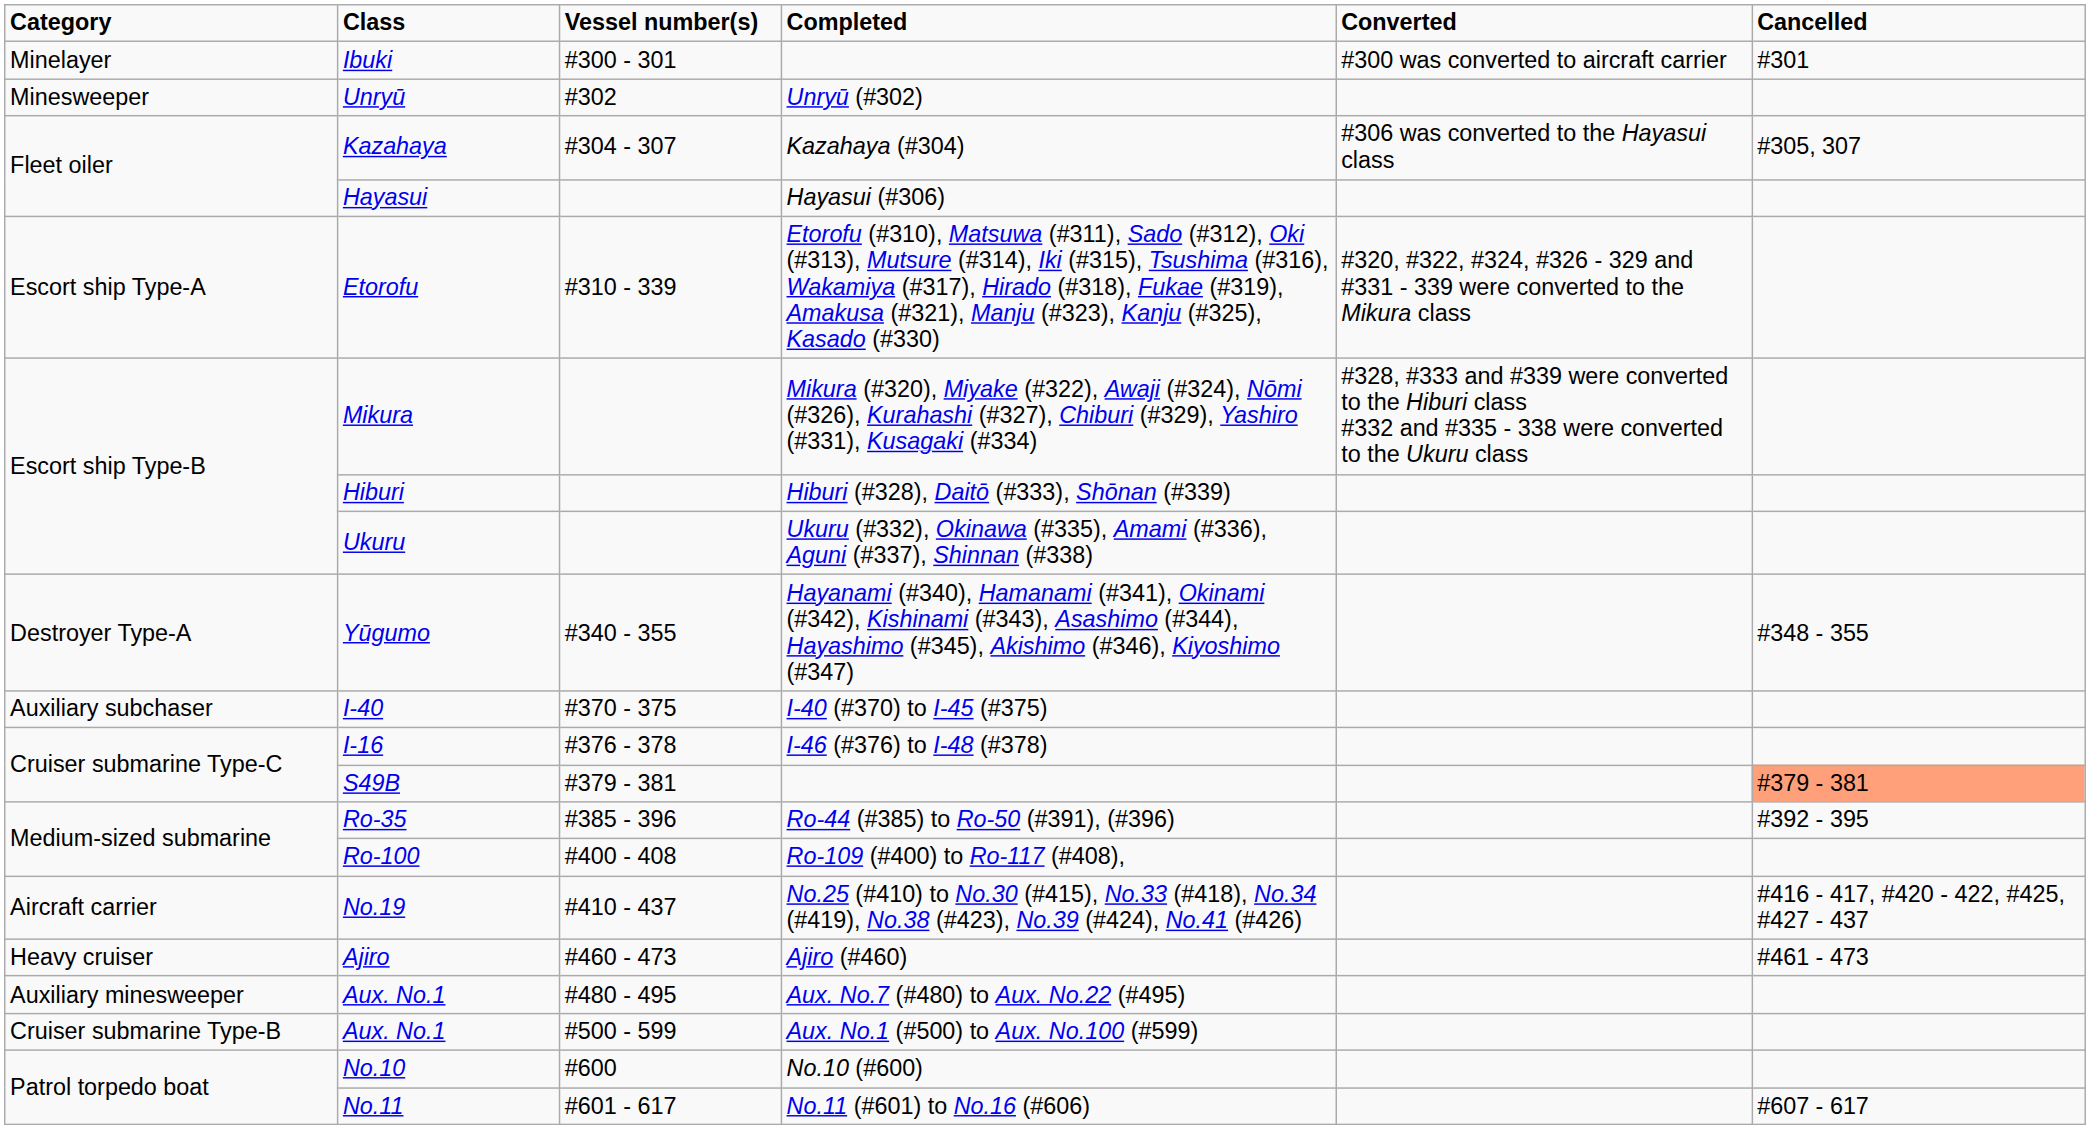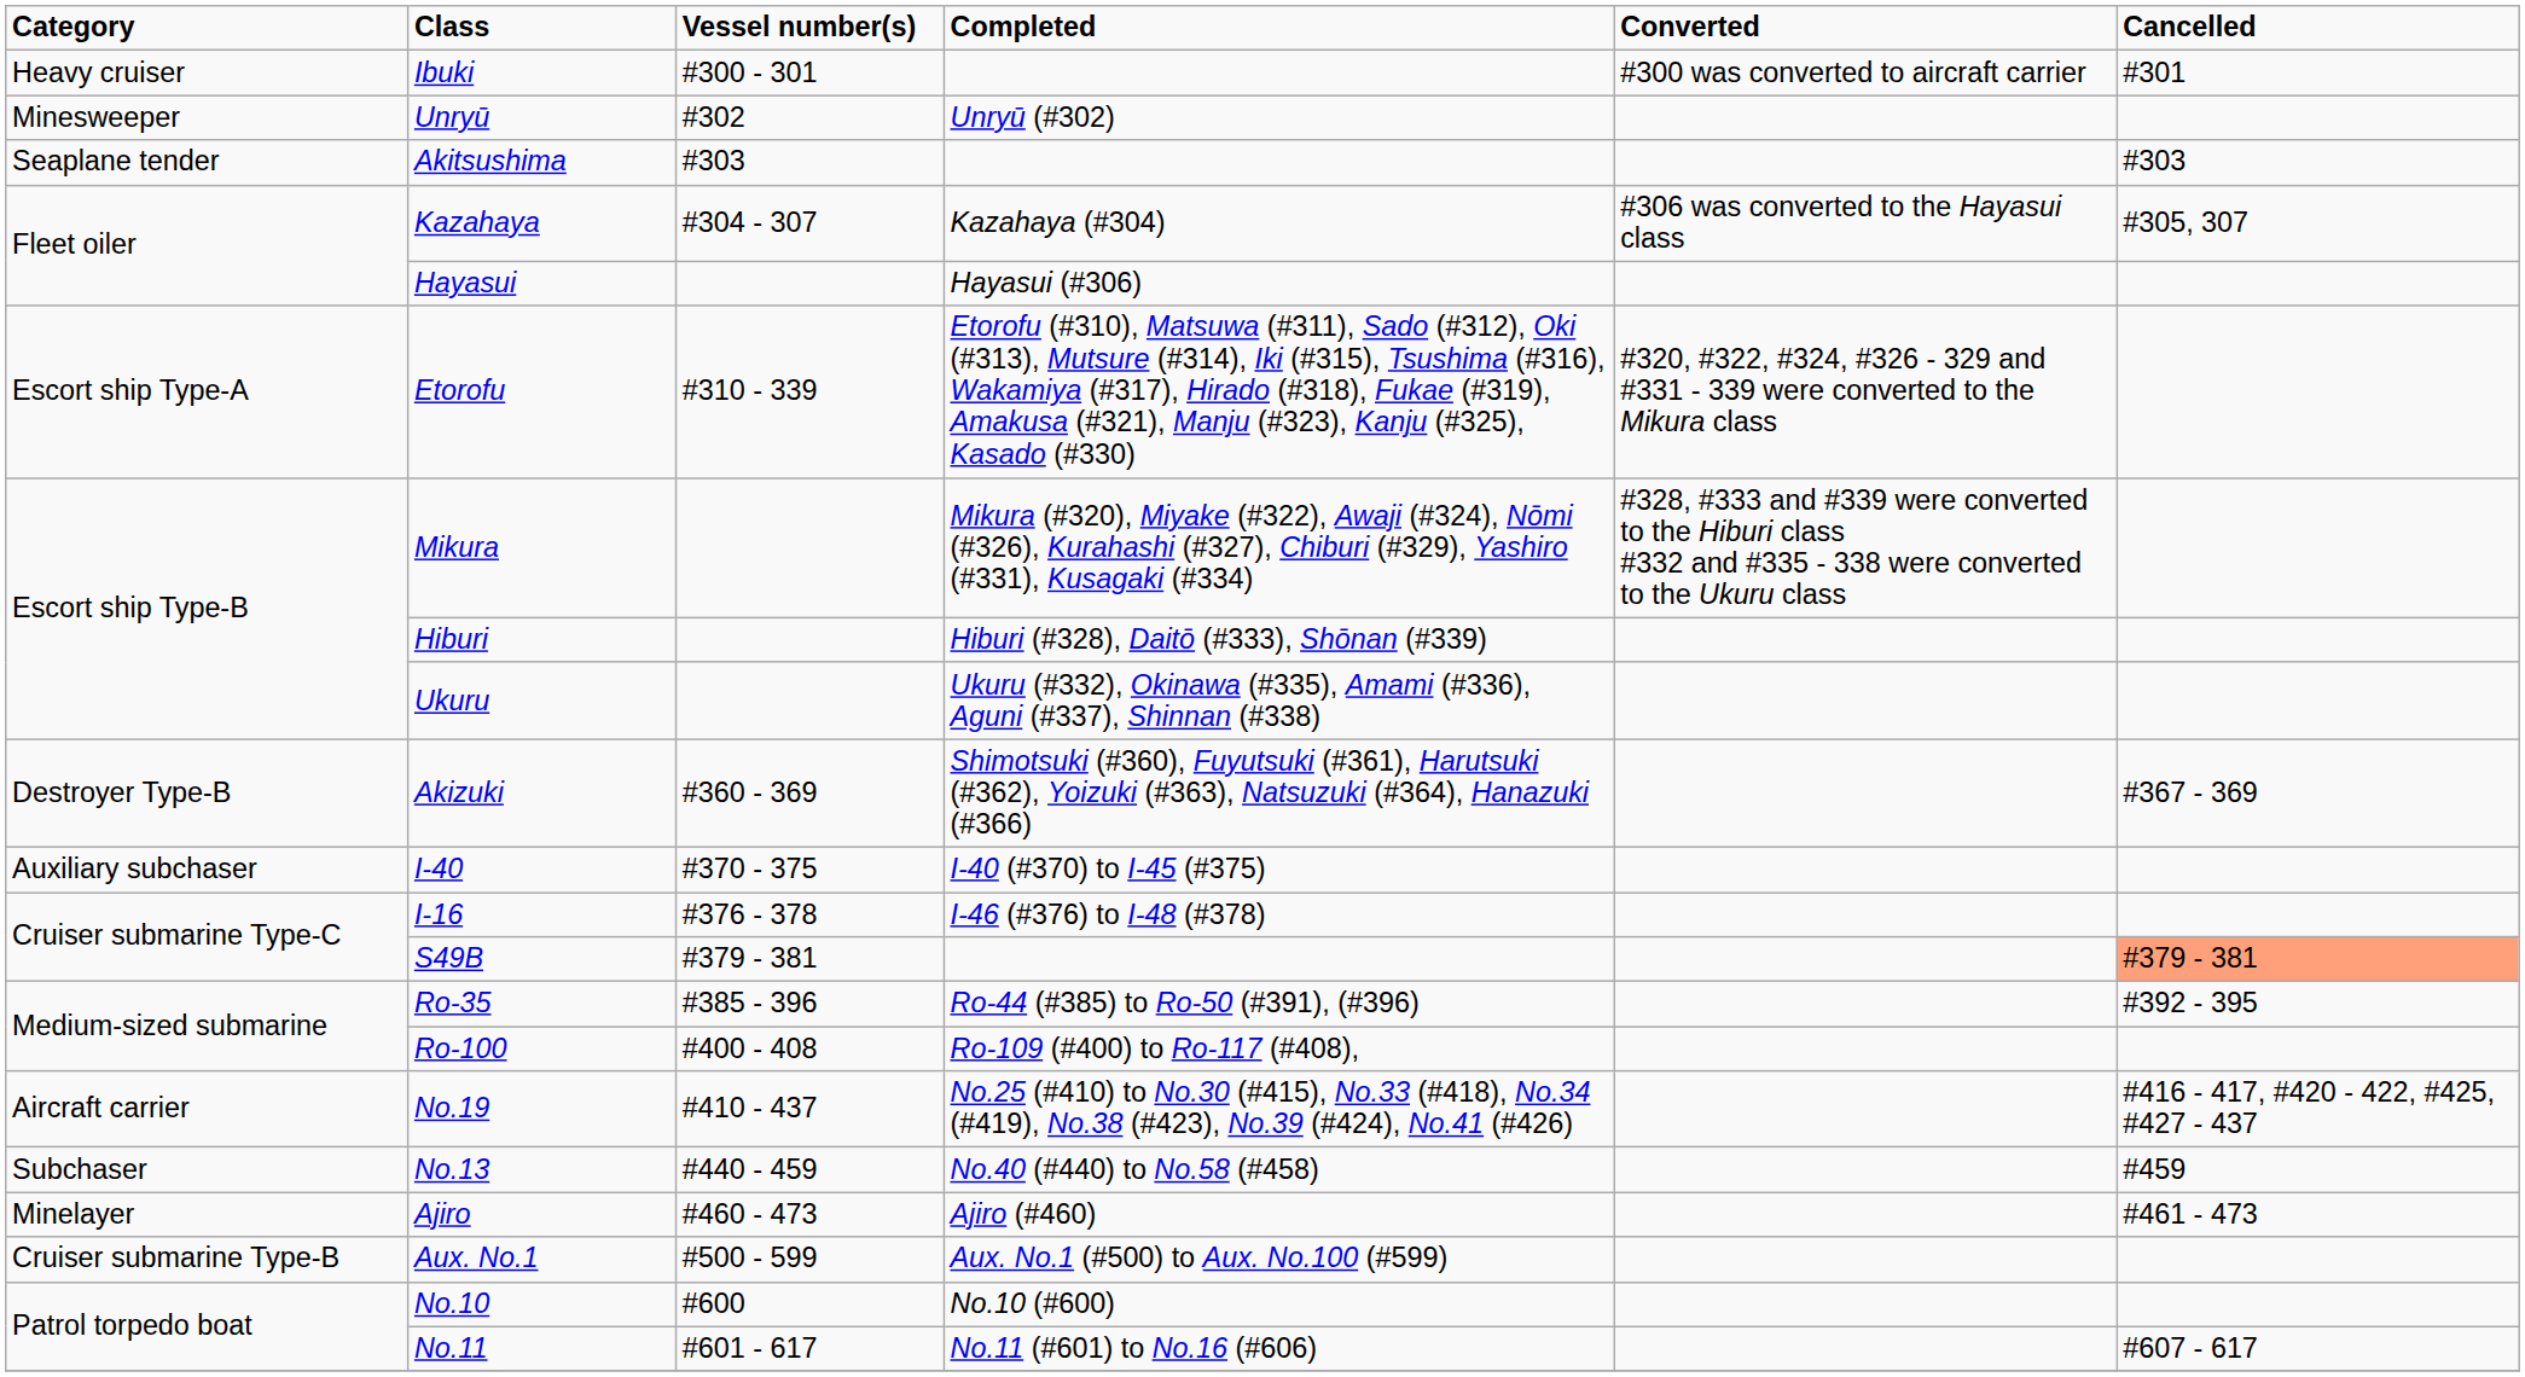Ibuki | Category: Minelayer -> Heavy cruiser
+ row: Seaplane tender | Akitsushima | #303 | #303
- row: Destroyer Type-A | Yūgumo | #340 - 355 | Hayanami (#340), Hamanami (#341), Okinami (#342), Kishinami (#343), Asashimo (#344), Hayashimo (#345), Akishimo (#346), Kiyoshimo (#347) | #348 - 355
+ row: Destroyer Type-B | Akizuki | #360 - 369 | Shimotsuki (#360), Fuyutsuki (#361), Harutsuki (#362), Yoizuki (#363), Natsuzuki (#364), Hanazuki (#366) | #367 - 369
+ row: Subchaser | No.13 | #440 - 459 | No.40 (#440) to No.58 (#458) | #459
Ajiro | Category: Heavy cruiser -> Minelayer
- row: Auxiliary minesweeper | Aux. No.1 | #480 - 495 | Aux. No.7 (#480) to Aux. No.22 (#495)
